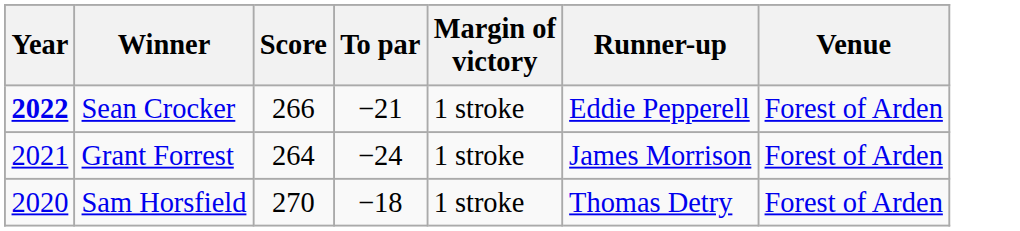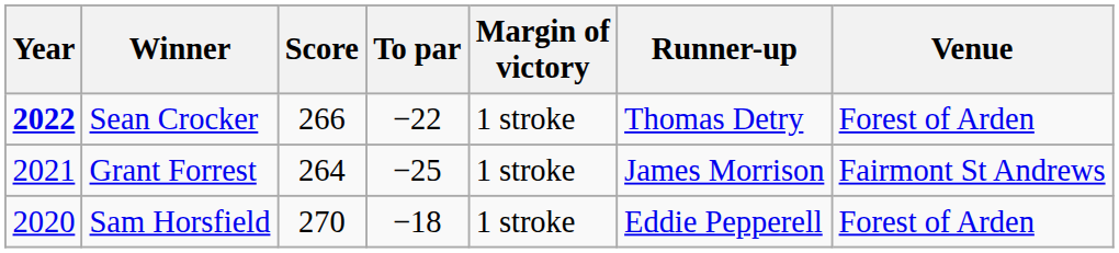Sean Crocker | To par: −21 -> −22
Sean Crocker | Runner-up: Eddie Pepperell -> Thomas Detry
Grant Forrest | To par: −24 -> −25
Grant Forrest | Venue: Forest of Arden -> Fairmont St Andrews
Sam Horsfield | Runner-up: Thomas Detry -> Eddie Pepperell
